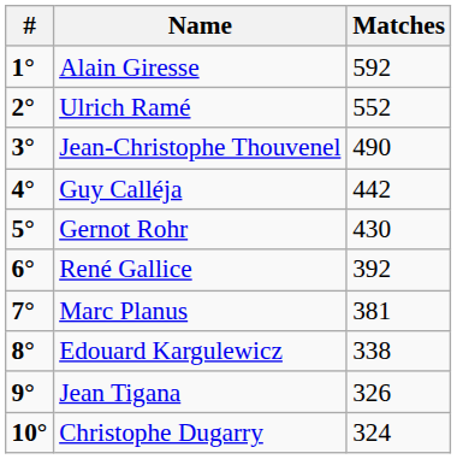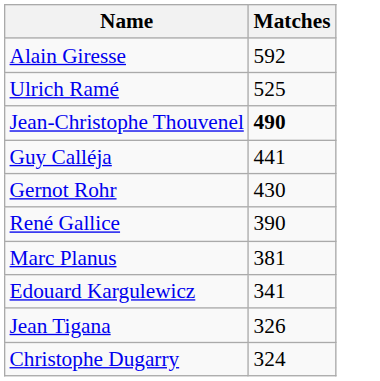- column: # | 1° | 2° | 3° | 4° | 5° | 6° | 7° | 8° | 9° | 10°
Ulrich Ramé | Matches: 552 -> 525
Jean-Christophe Thouvenel | Matches: normal -> bold
Guy Calléja | Matches: 442 -> 441
René Gallice | Matches: 392 -> 390
Edouard Kargulewicz | Matches: 338 -> 341
